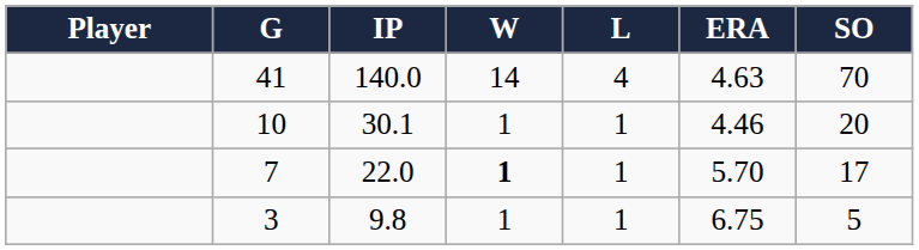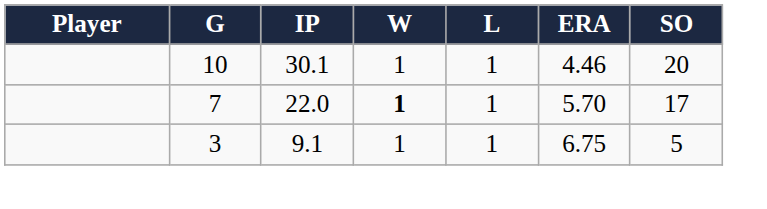- row: 41 | 140.0 | 14 | 4 | 4.63 | 70
3 | IP: 9.8 -> 9.1
